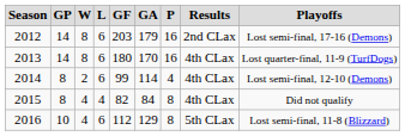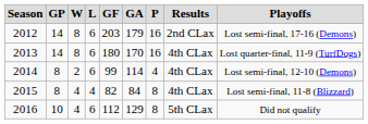2015 | Playoffs: Did not qualify -> Lost semi-final, 11-8 (Blizzard)
2016 | Playoffs: Lost semi-final, 11-8 (Blizzard) -> Did not qualify
